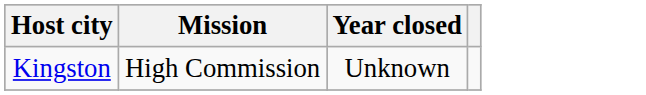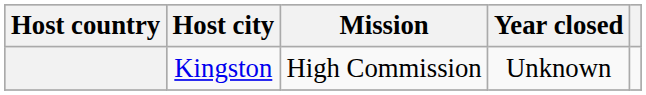+ column: Host country
